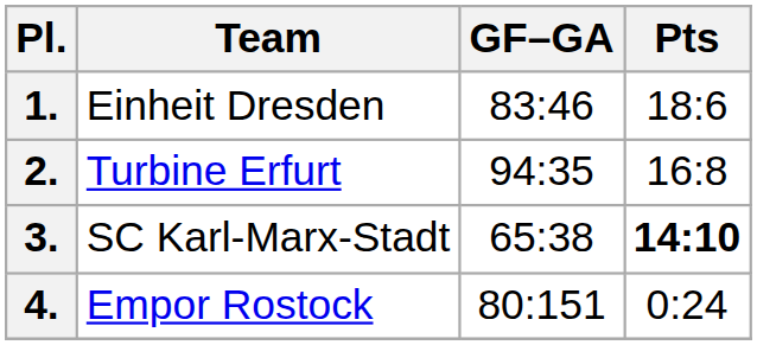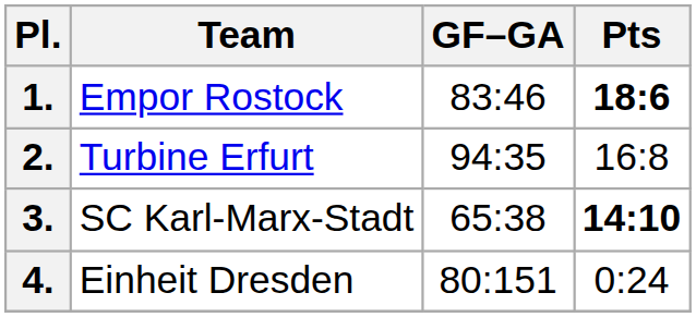1. | Team: Einheit Dresden -> Empor Rostock
1. | Pts: normal -> bold
4. | Team: Empor Rostock -> Einheit Dresden
